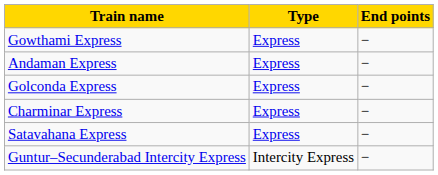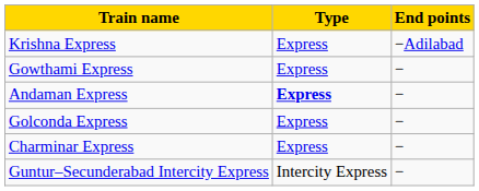+ row: Krishna Express | Express | −Adilabad
Andaman Express | Type: normal -> bold
- row: Satavahana Express | Express | −
